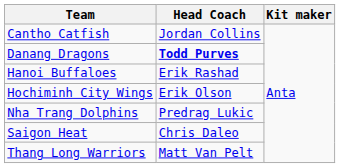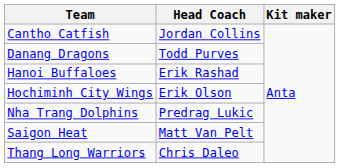Danang Dragons | Head Coach: bold -> normal
Saigon Heat | Head Coach: Chris Daleo -> Matt Van Pelt
Thang Long Warriors | Head Coach: Matt Van Pelt -> Chris Daleo
